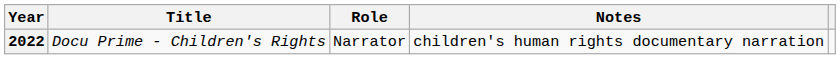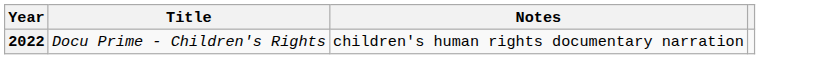- column: Role | Narrator
